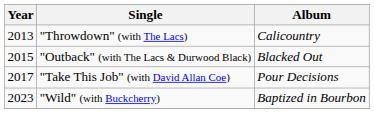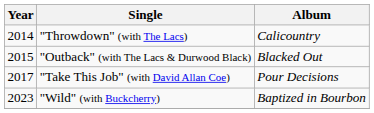"Throwdown" (with The Lacs) | Year: 2013 -> 2014
